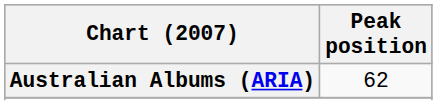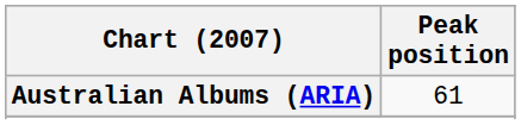Australian Albums (ARIA) | Peak position: 62 -> 61
